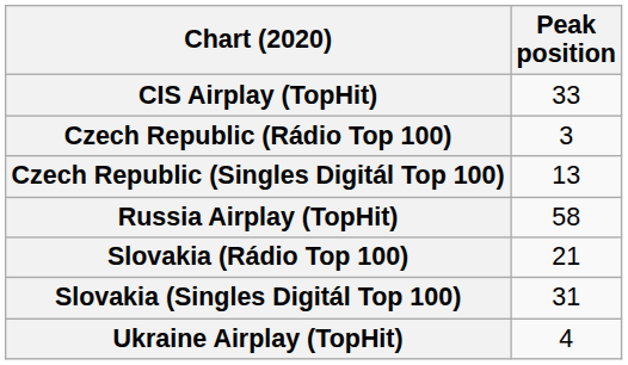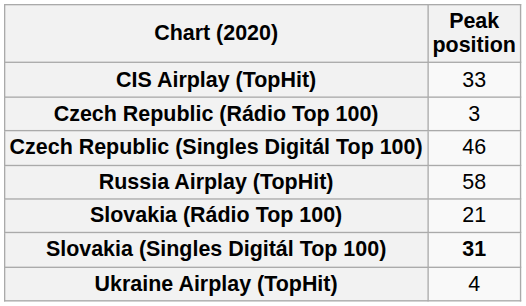Czech Republic (Singles Digitál Top 100) | Peak position: 13 -> 46
Slovakia (Singles Digitál Top 100) | Peak position: normal -> bold
